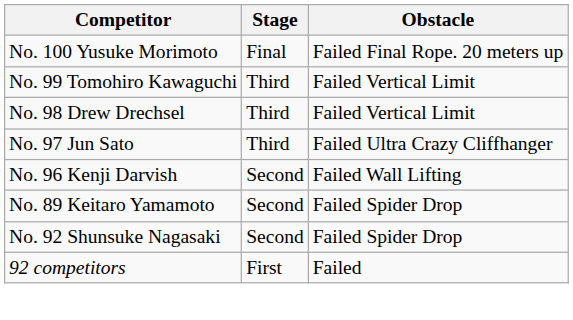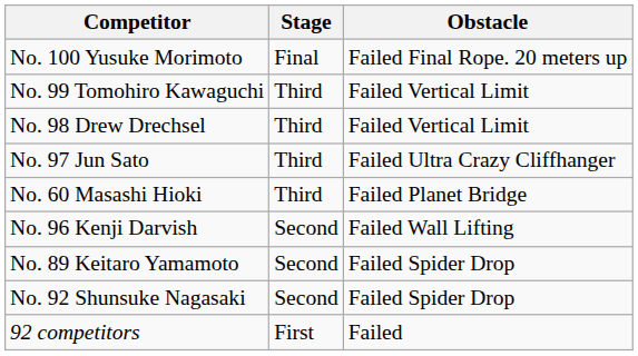+ row: No. 60 Masashi Hioki | Third | Failed Planet Bridge
